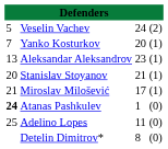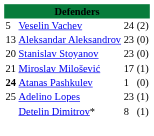- row: 7 | Yanko Kosturkov | 20 | (1)
Aleksandar Aleksandrov | column 4: (1) -> (0)
Stanislav Stoyanov | column 3: 21 -> 23
Stanislav Stoyanov | column 4: (1) -> (0)
Adelino Lopes | column 3: 11 -> 23
Adelino Lopes | column 4: (0) -> (1)
Detelin Dimitrov* | column 4: (0) -> (1)
